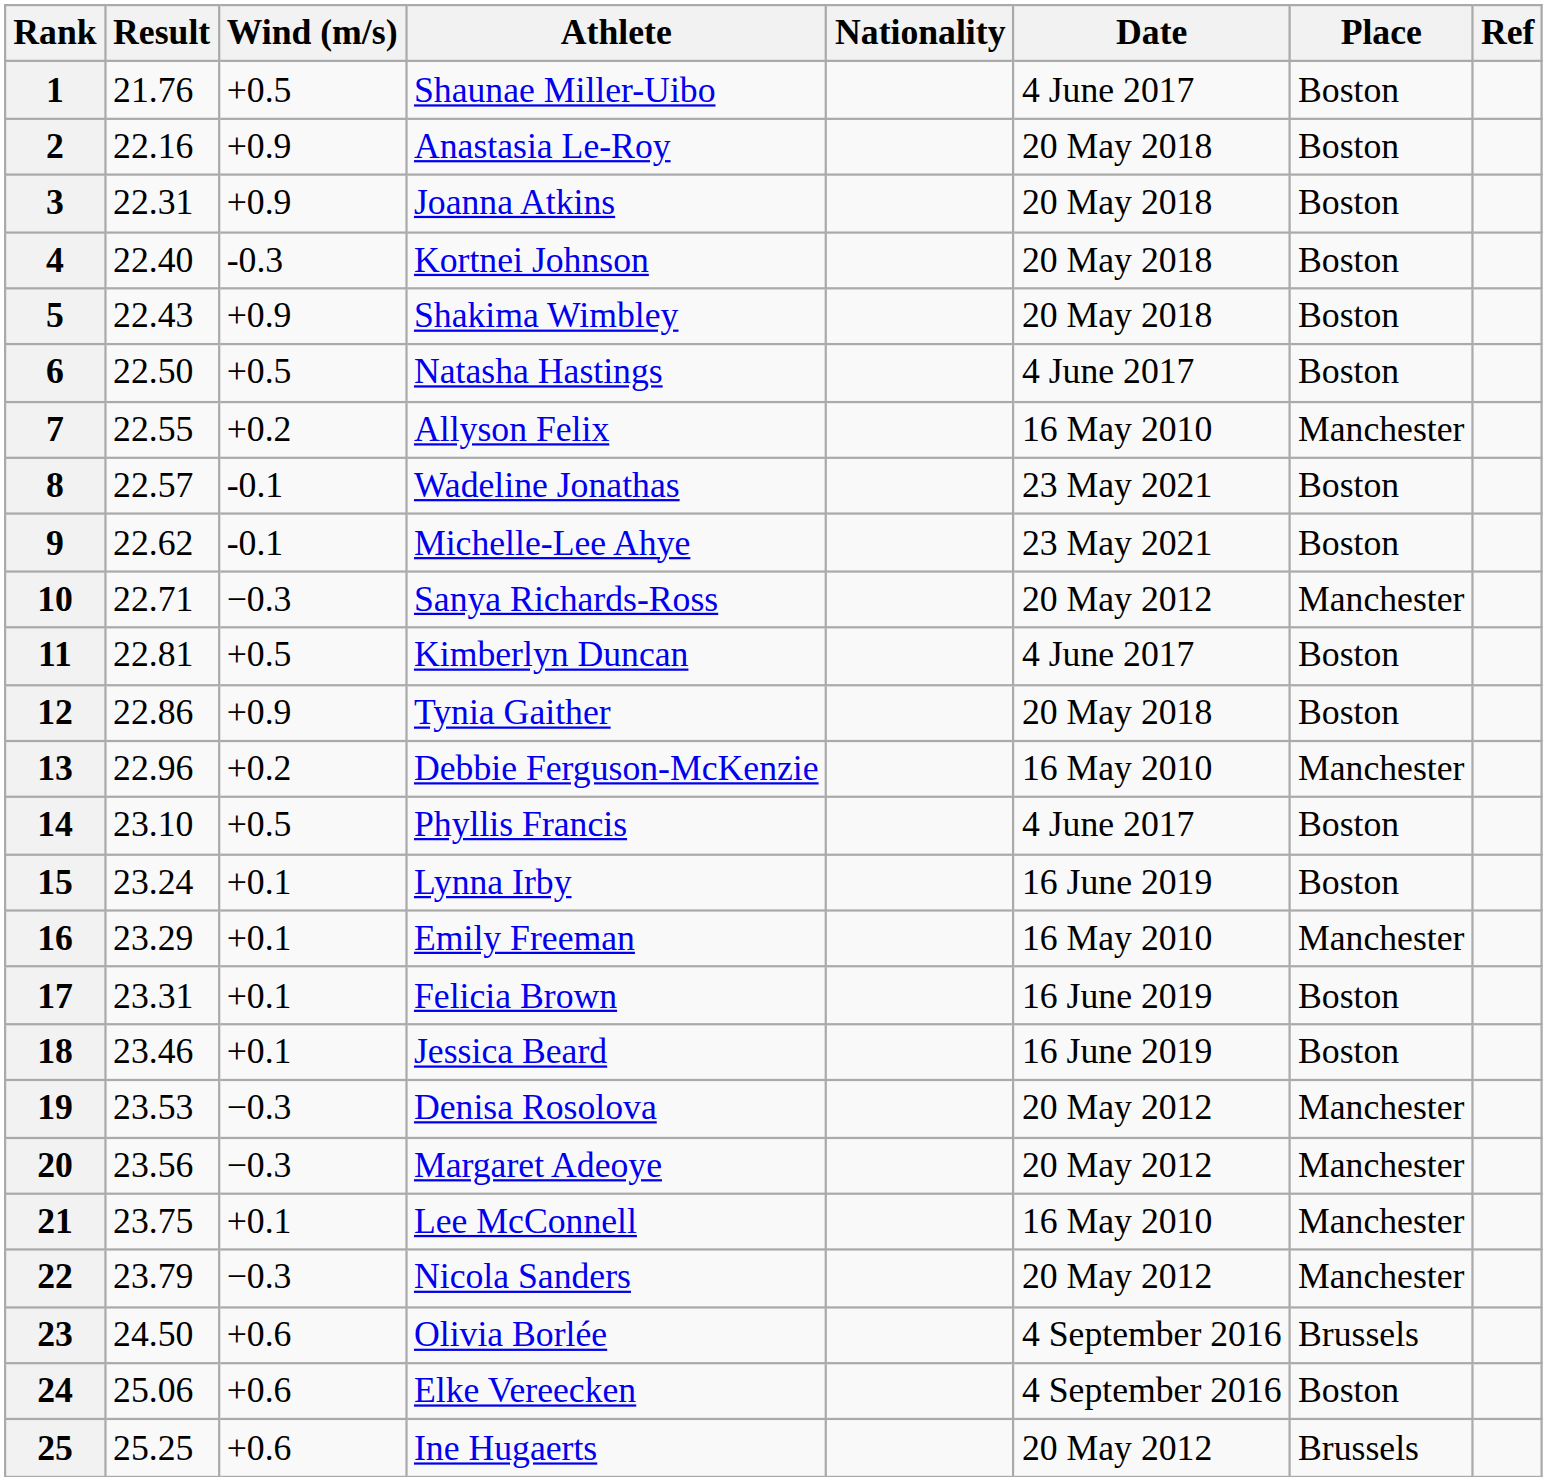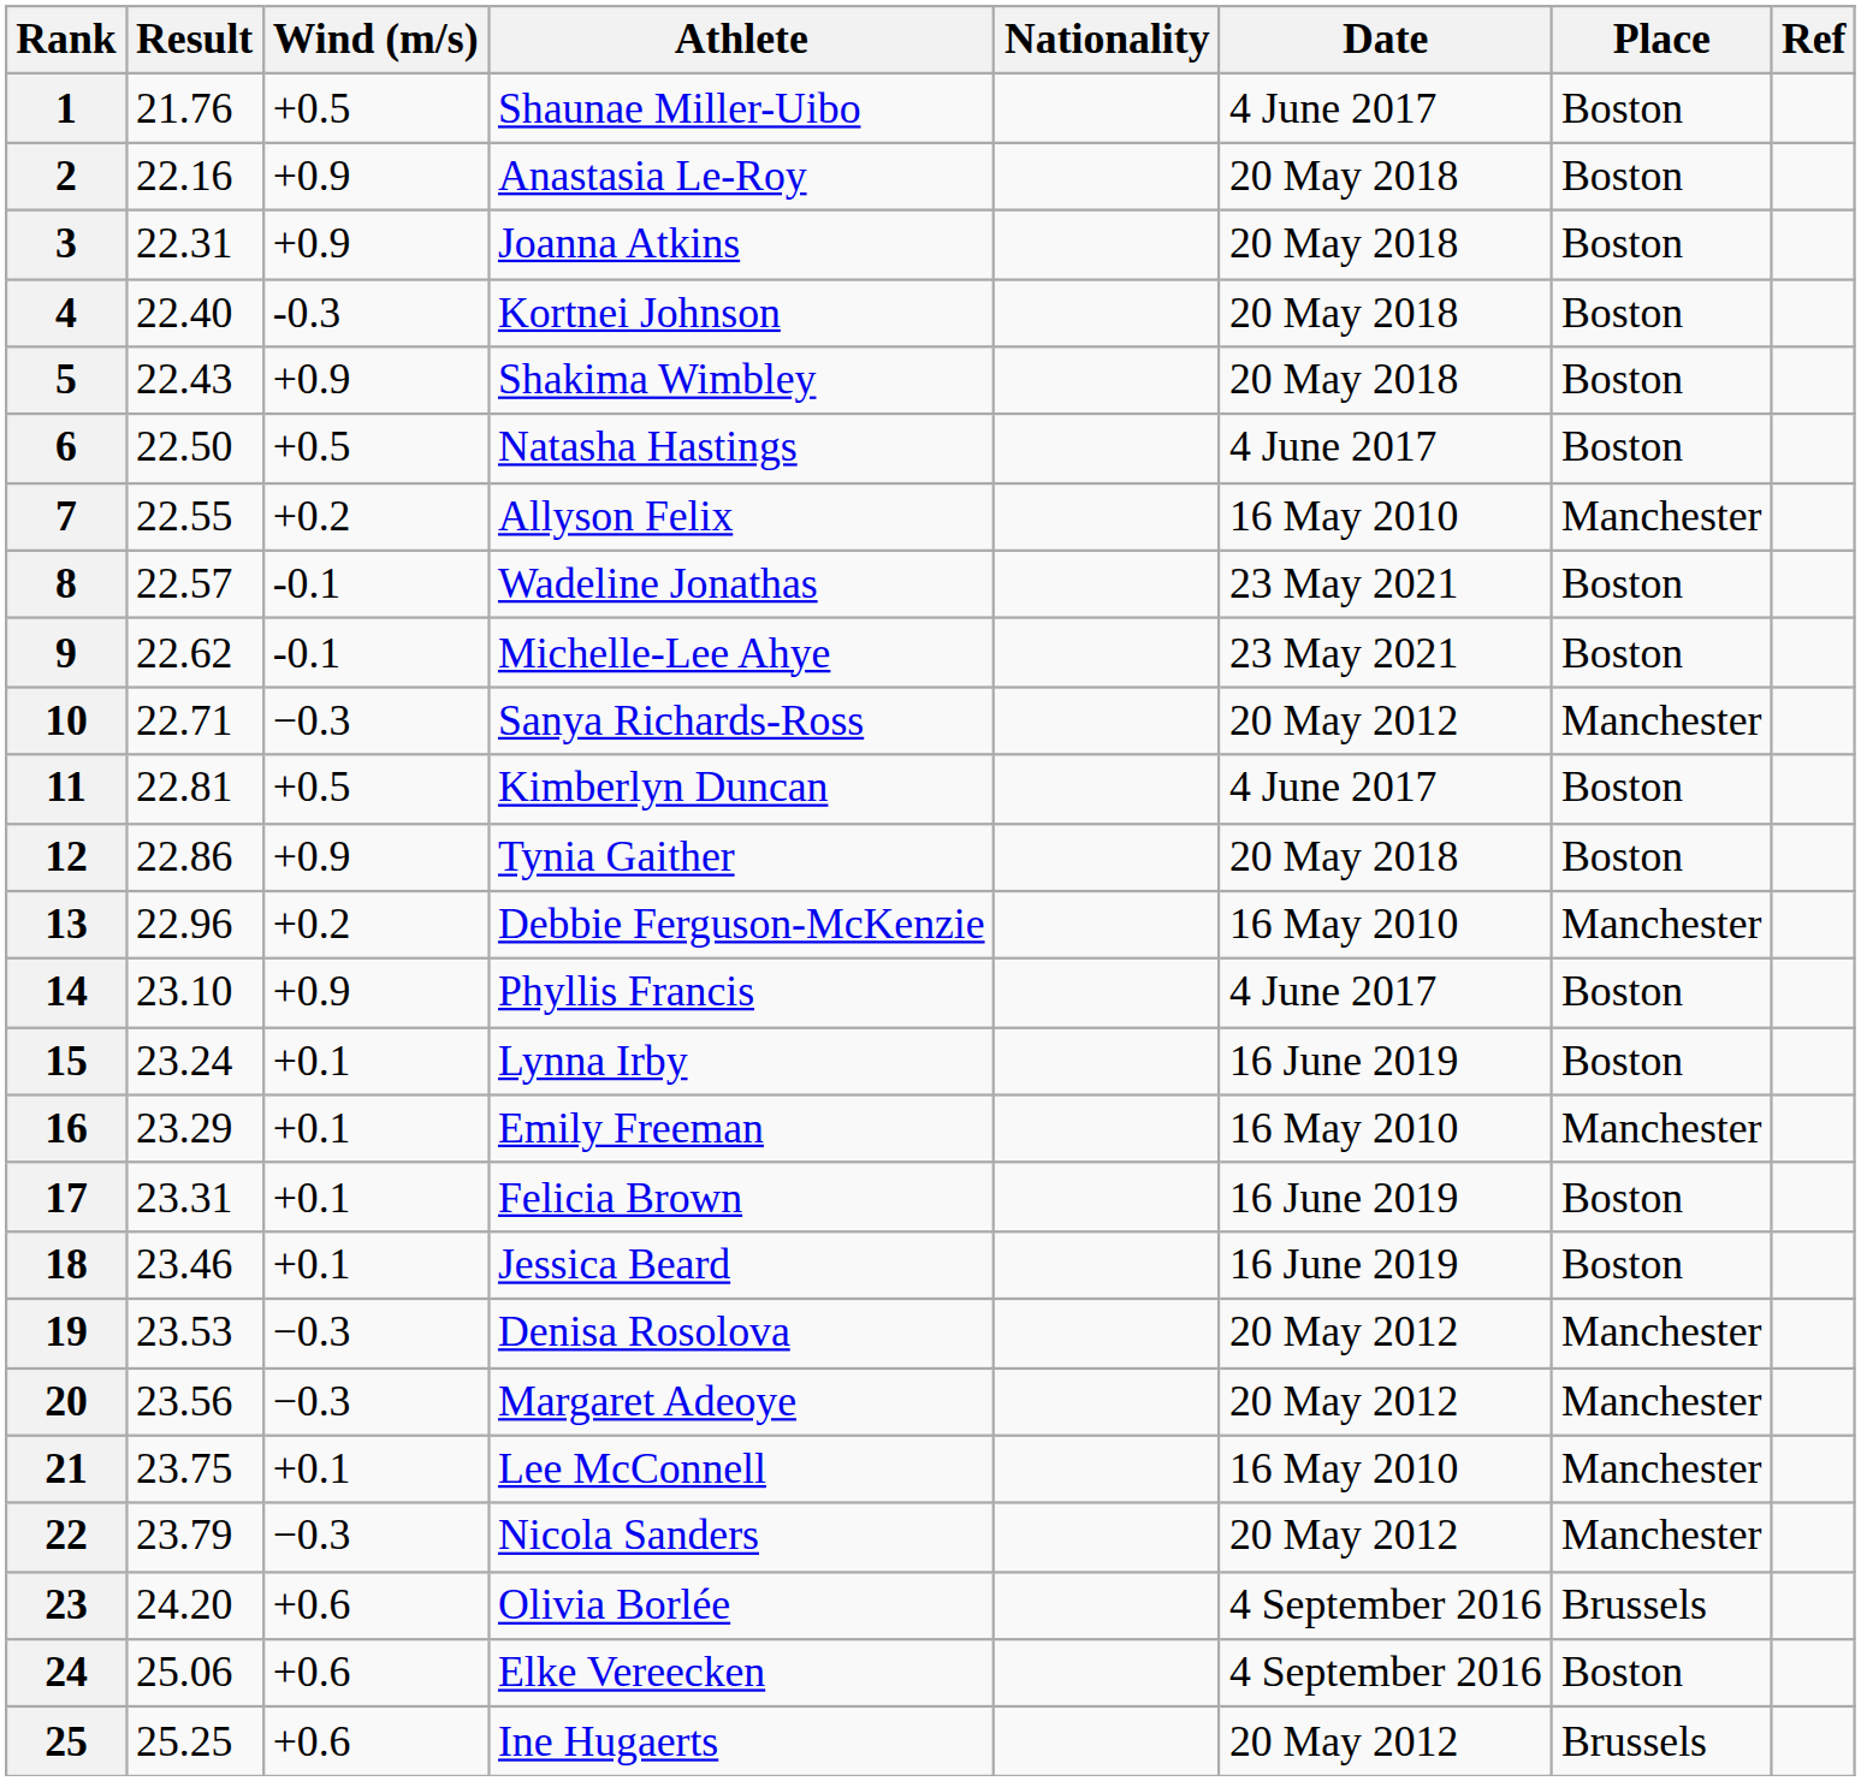14 | Wind (m/s): +0.5 -> +0.9
23 | Result: 24.50 -> 24.20
